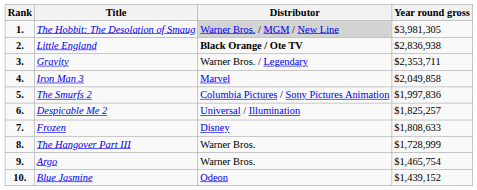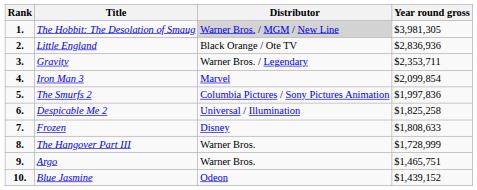Little England | Distributor: bold -> normal
Little England | Year round gross: $2,836,938 -> $2,836,936
Iron Man 3 | Year round gross: $2,049,858 -> $2,099,854
Despicable Me 2 | Year round gross: $1,825,257 -> $1,825,258
Argo | Year round gross: $1,465,754 -> $1,465,751
